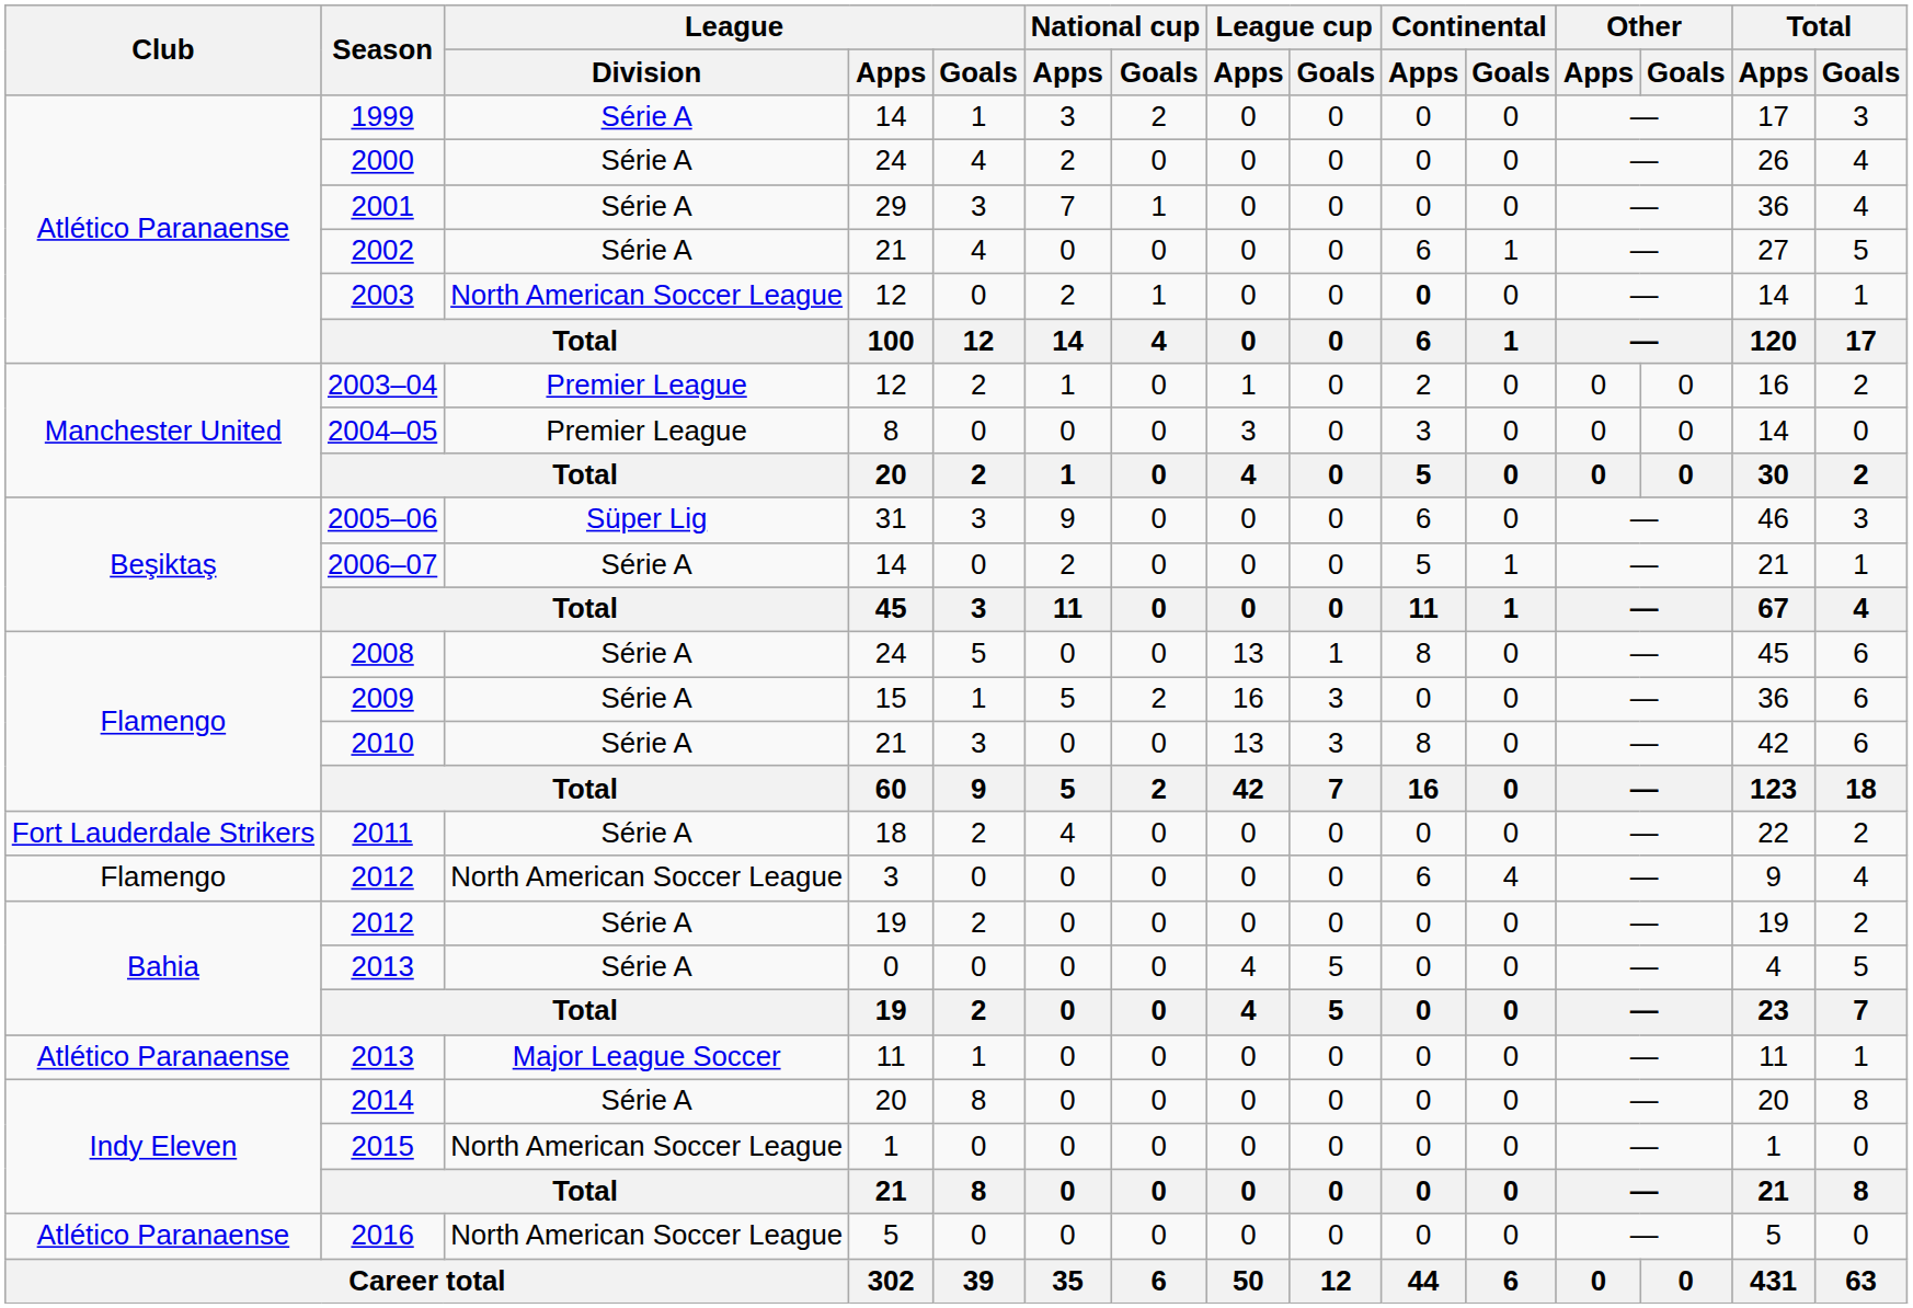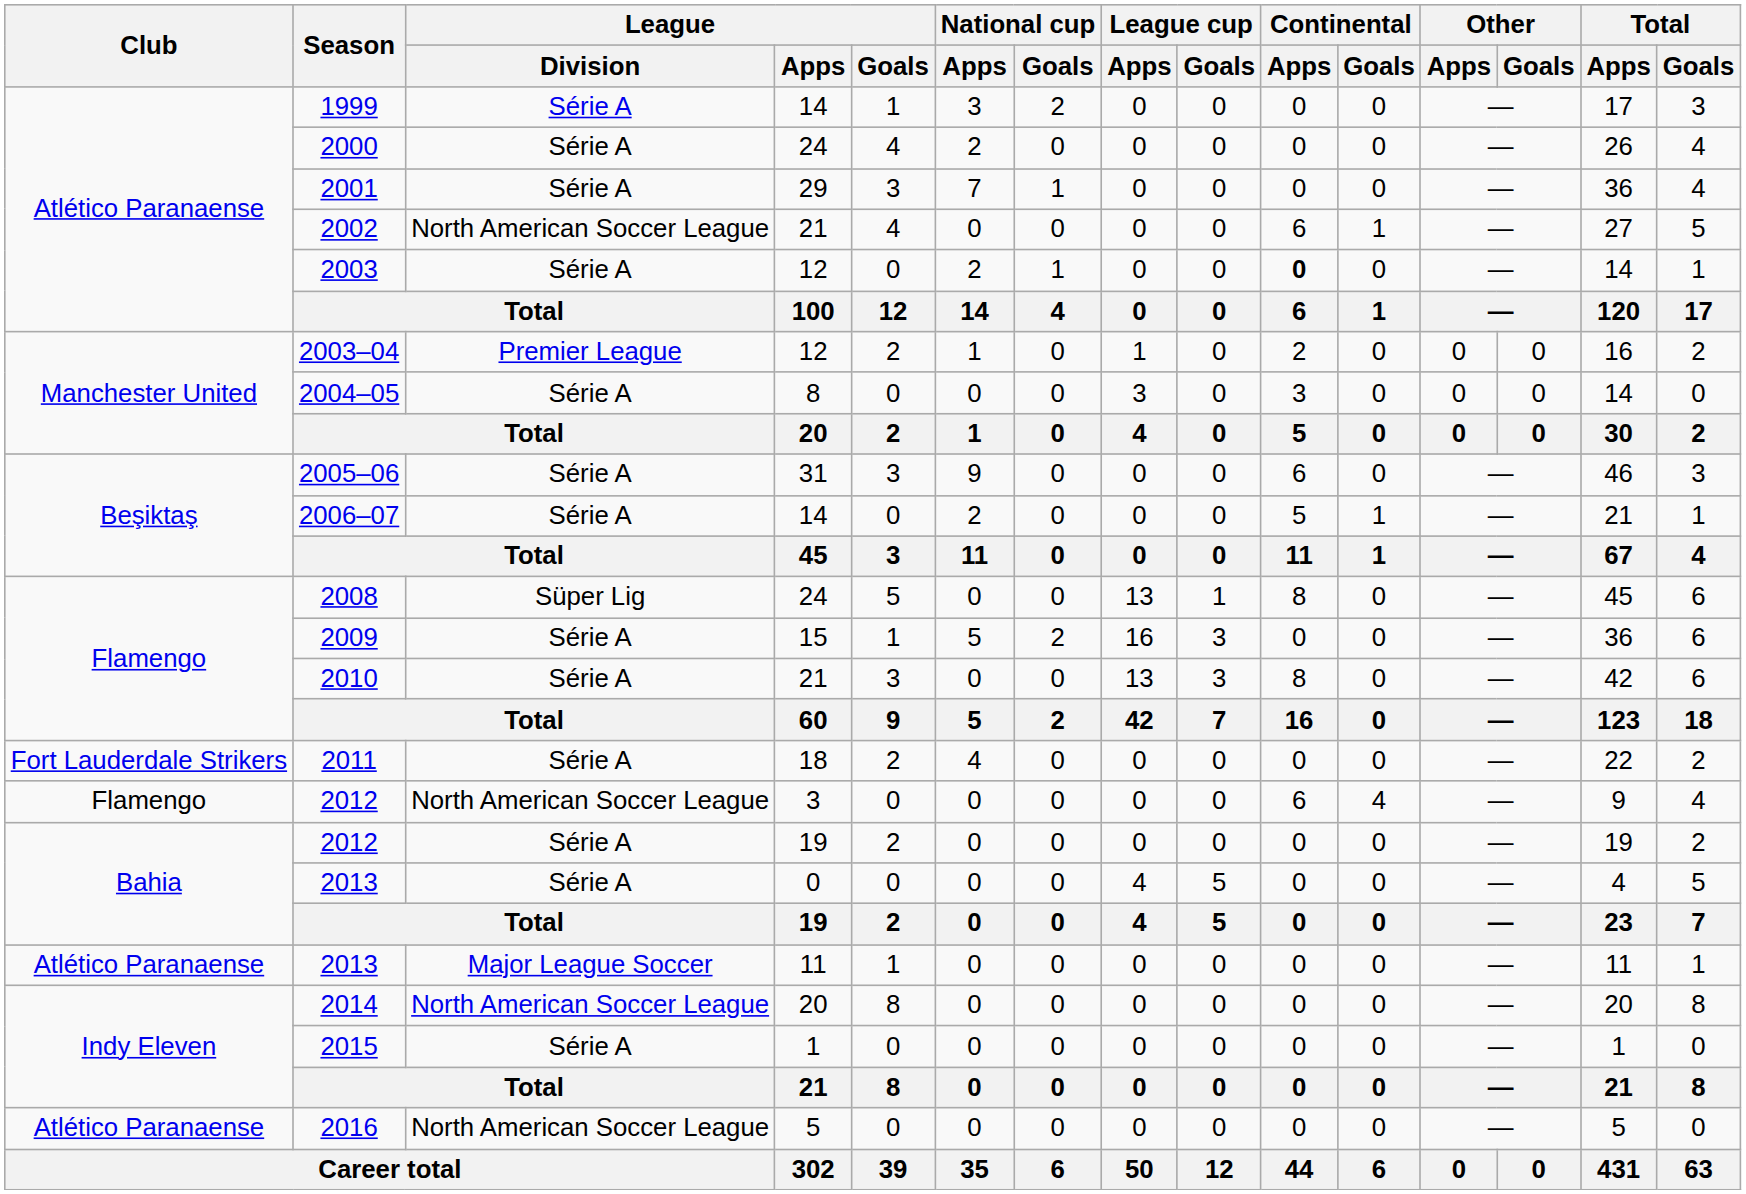2002 | League / Division: Série A -> North American Soccer League
2003 | League / Division: North American Soccer League -> Série A
2004–05 | League / Division: Premier League -> Série A
2005–06 | League / Division: Süper Lig -> Série A
2008 | League / Division: Série A -> Süper Lig
2014 | League / Division: Série A -> North American Soccer League
2015 | League / Division: North American Soccer League -> Série A
